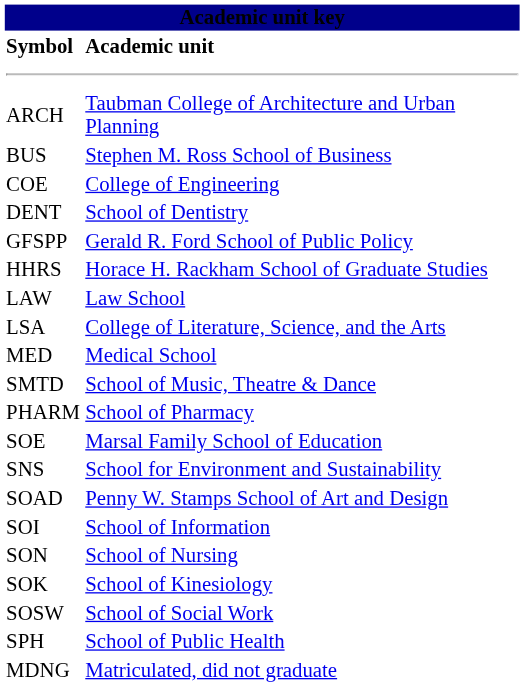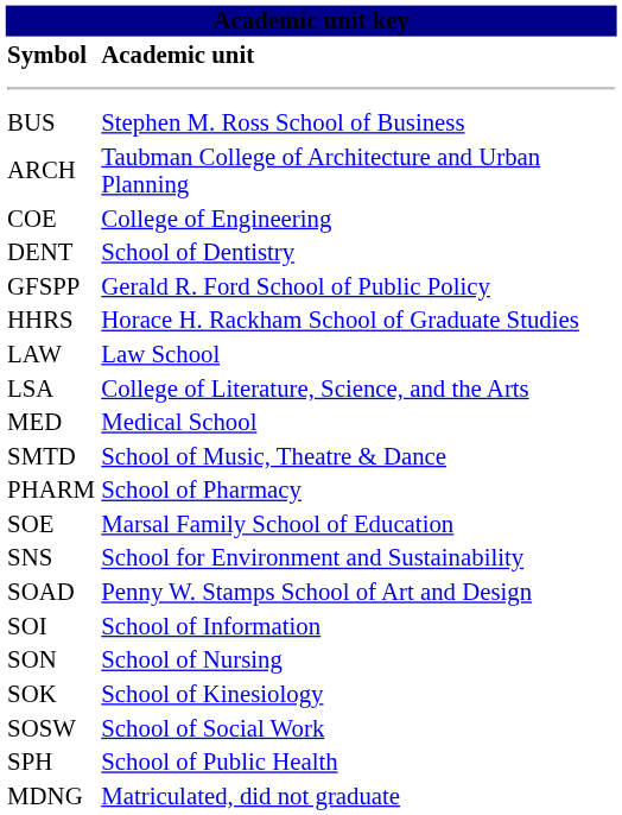rows swapped: ARCH <-> BUS
